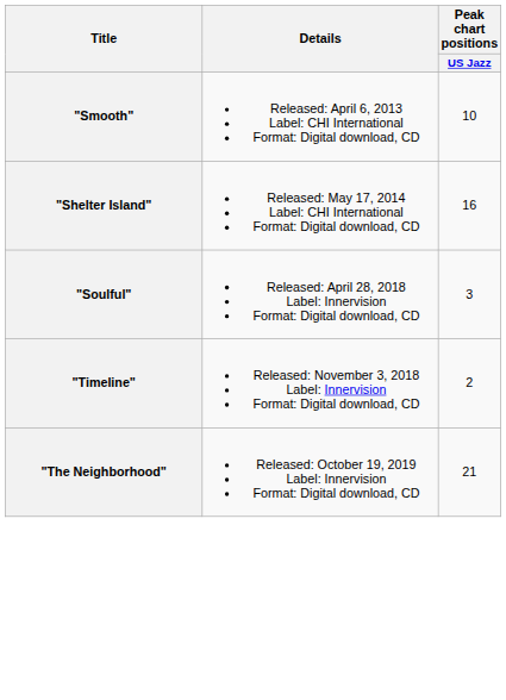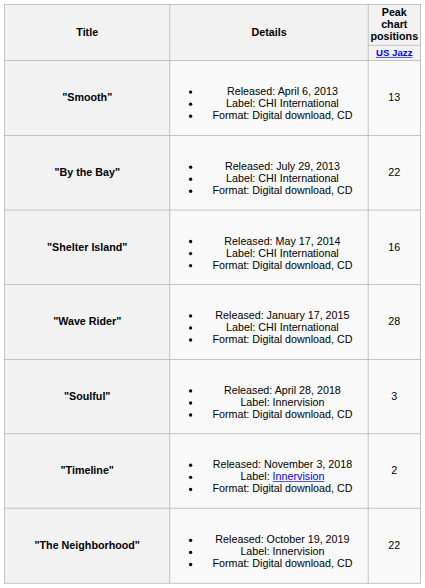"Smooth" | Peak chart positions / US Jazz: 10 -> 13
+ row: "By the Bay" | Released: July 29, 2013 Label: CHI International Format: Digital download, CD | 22
+ row: "Wave Rider" | Released: January 17, 2015 Label: CHI International Format: Digital download, CD | 28
"The Neighborhood" | Peak chart positions / US Jazz: 21 -> 22
